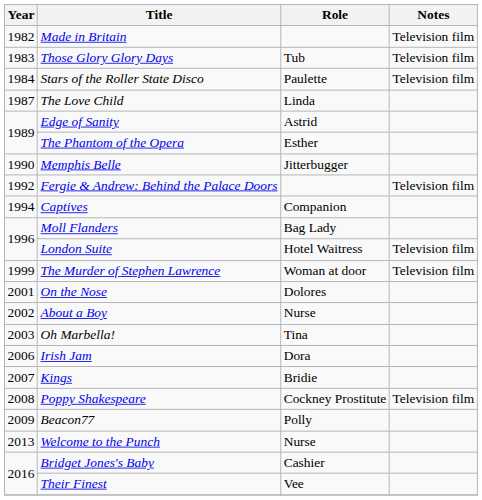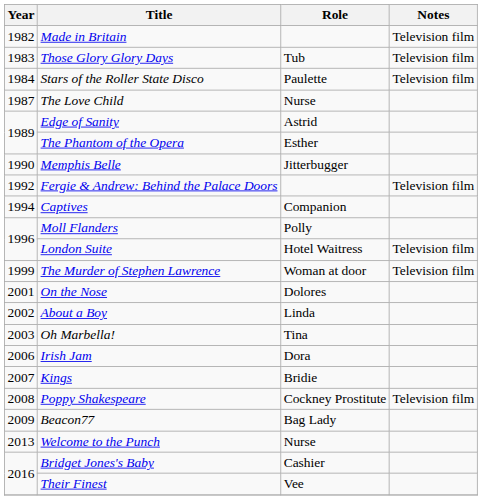The Love Child | Role: Linda -> Nurse
Moll Flanders | Role: Bag Lady -> Polly
About a Boy | Role: Nurse -> Linda
Beacon77 | Role: Polly -> Bag Lady
